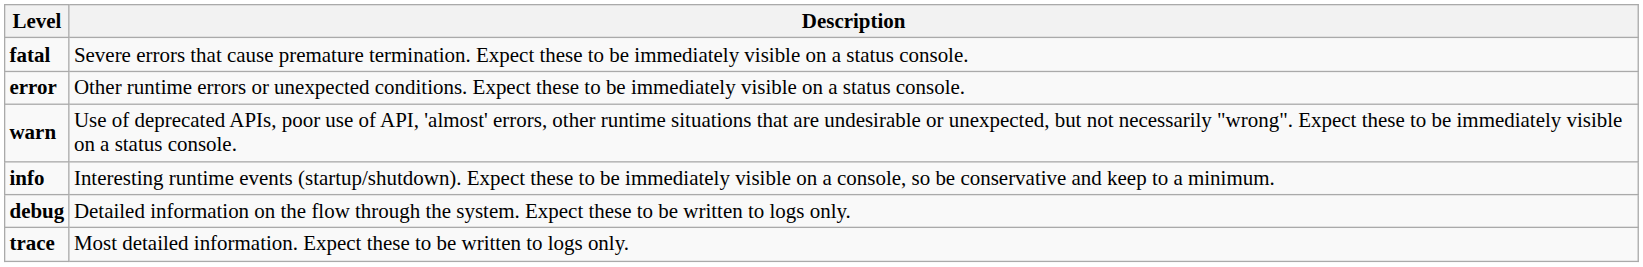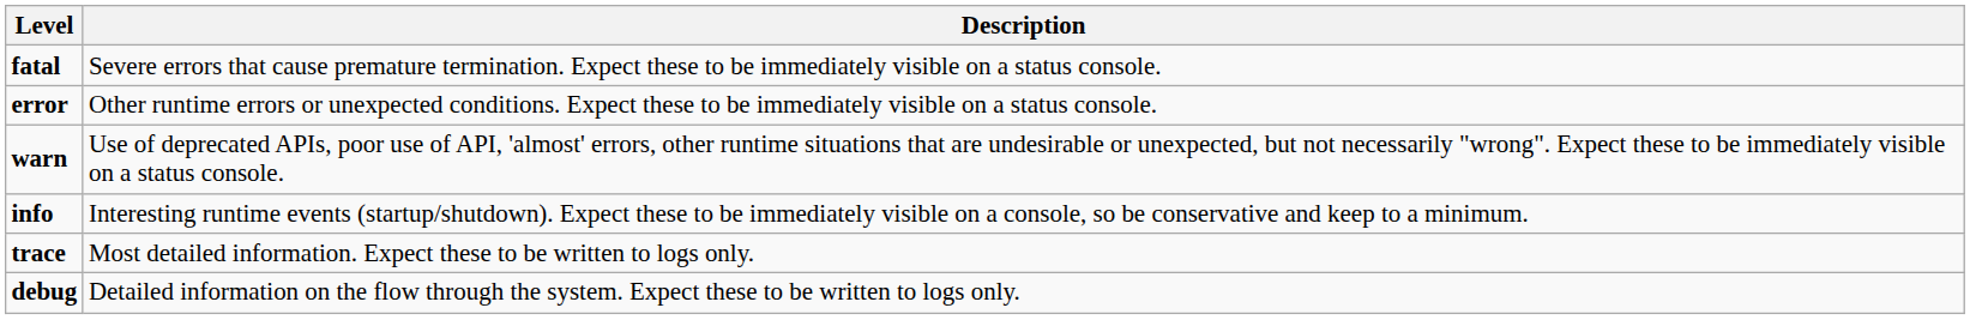rows swapped: debug <-> trace
